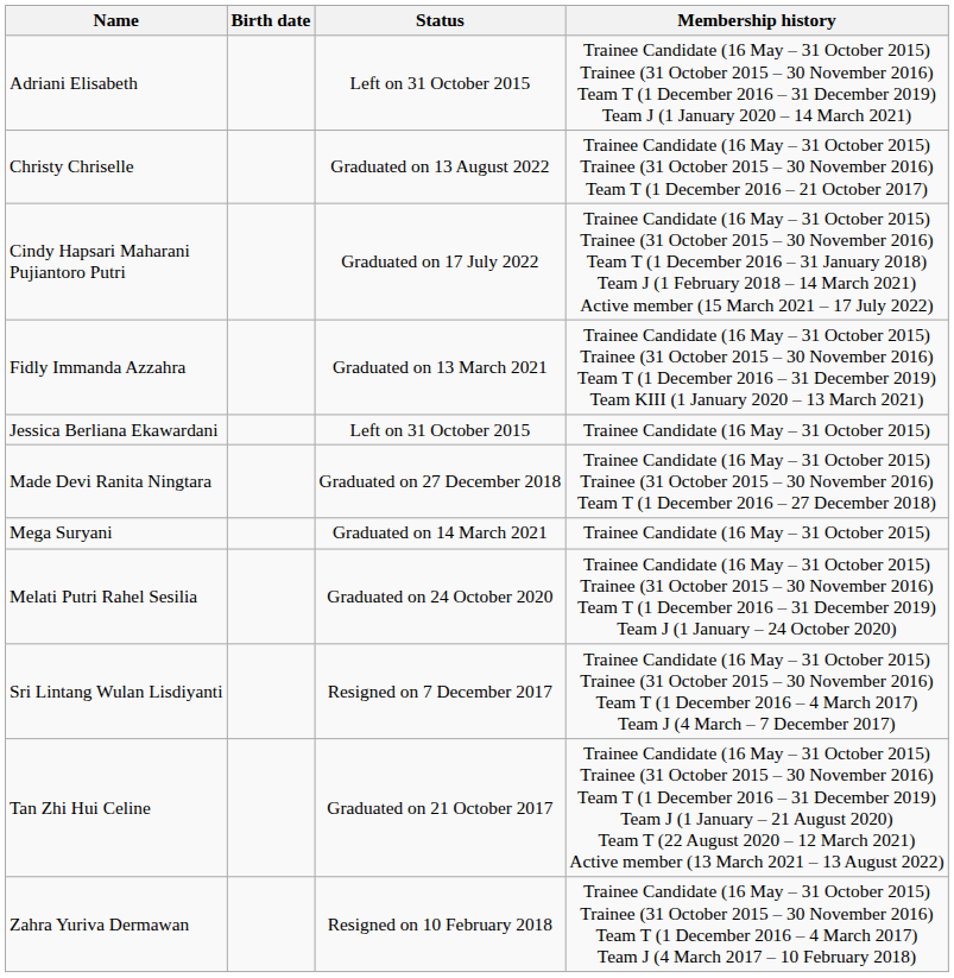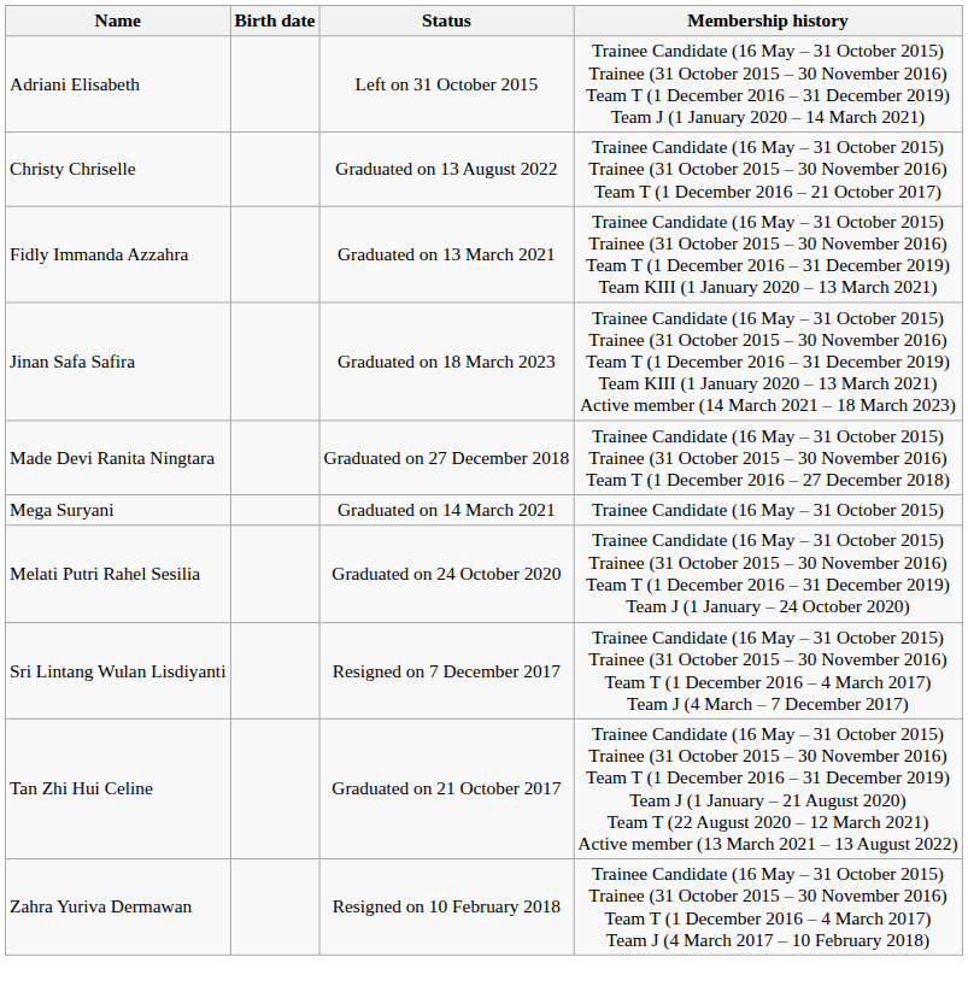- row: Cindy Hapsari Maharani Pujiantoro Putri | Graduated on 17 July 2022 | Trainee Candidate (16 May – 31 October 2015) Trainee (31 October 2015 – 30 November 2016) Team T (1 December 2016 – 31 January 2018) Team J (1 February 2018 – 14 March 2021) Active member (15 March 2021 – 17 July 2022)
- row: Jessica Berliana Ekawardani | Left on 31 October 2015 | Trainee Candidate (16 May – 31 October 2015)
+ row: Jinan Safa Safira | Graduated on 18 March 2023 | Trainee Candidate (16 May – 31 October 2015) Trainee (31 October 2015 – 30 November 2016) Team T (1 December 2016 – 31 December 2019) Team KIII (1 January 2020 – 13 March 2021) Active member (14 March 2021 – 18 March 2023)
